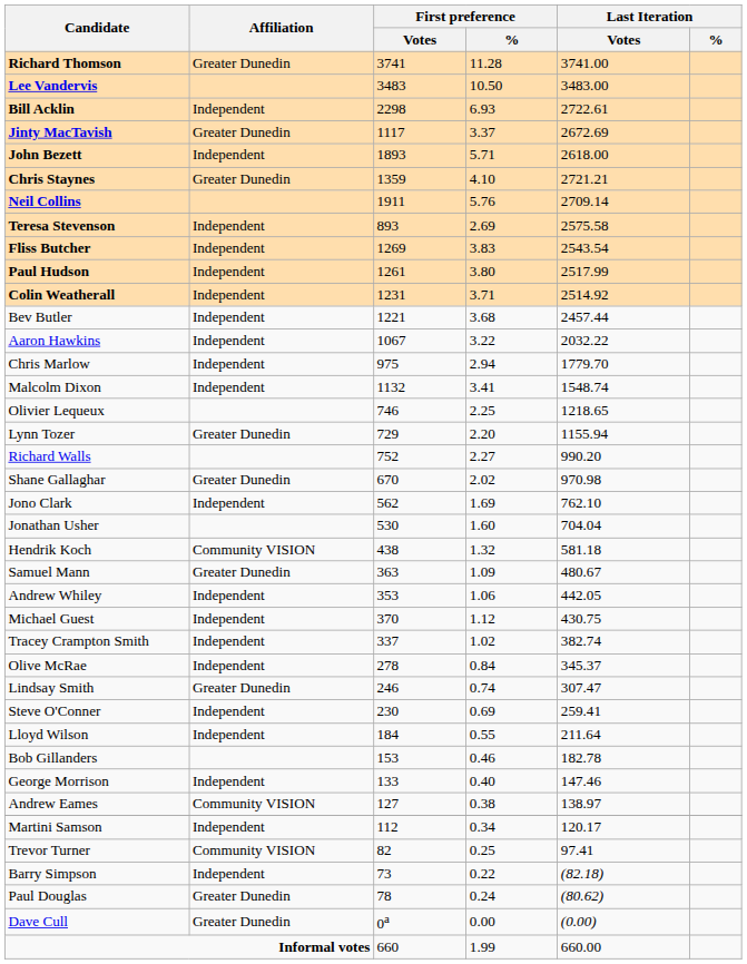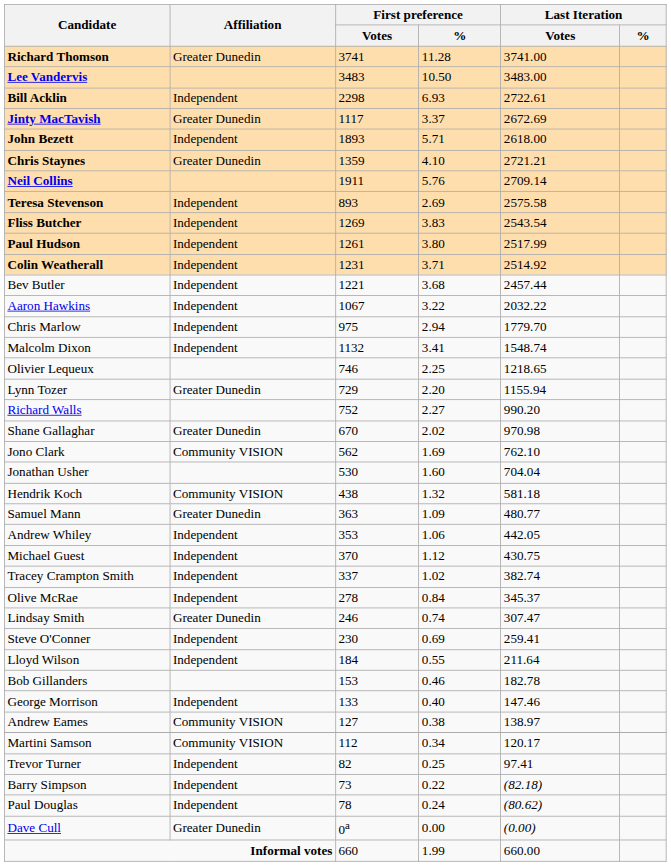Jono Clark | Affiliation: Independent -> Community VISION
Samuel Mann | Last Iteration / Votes: 480.67 -> 480.77
Martini Samson | Affiliation: Independent -> Community VISION
Trevor Turner | Affiliation: Community VISION -> Independent
Paul Douglas | Affiliation: Greater Dunedin -> Independent
